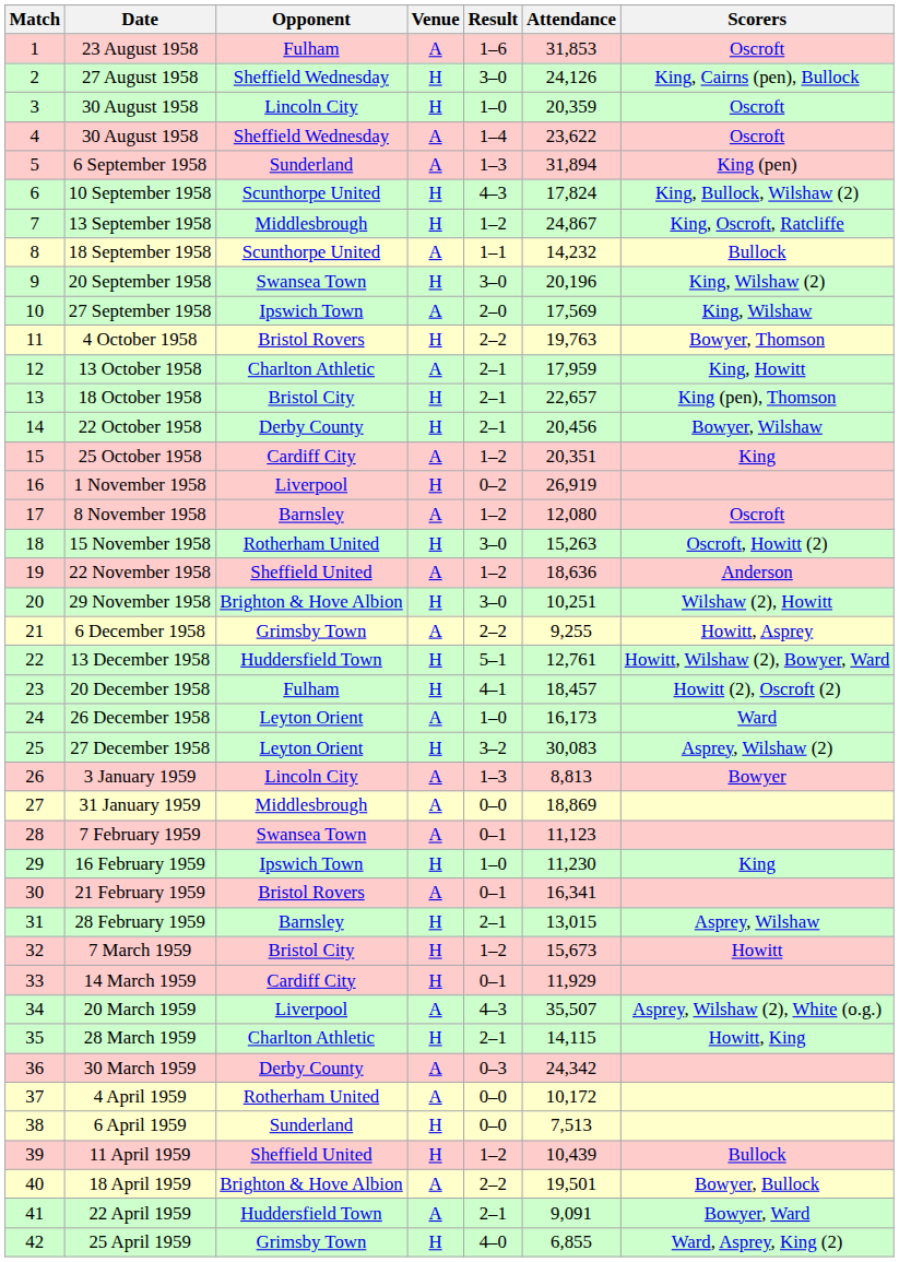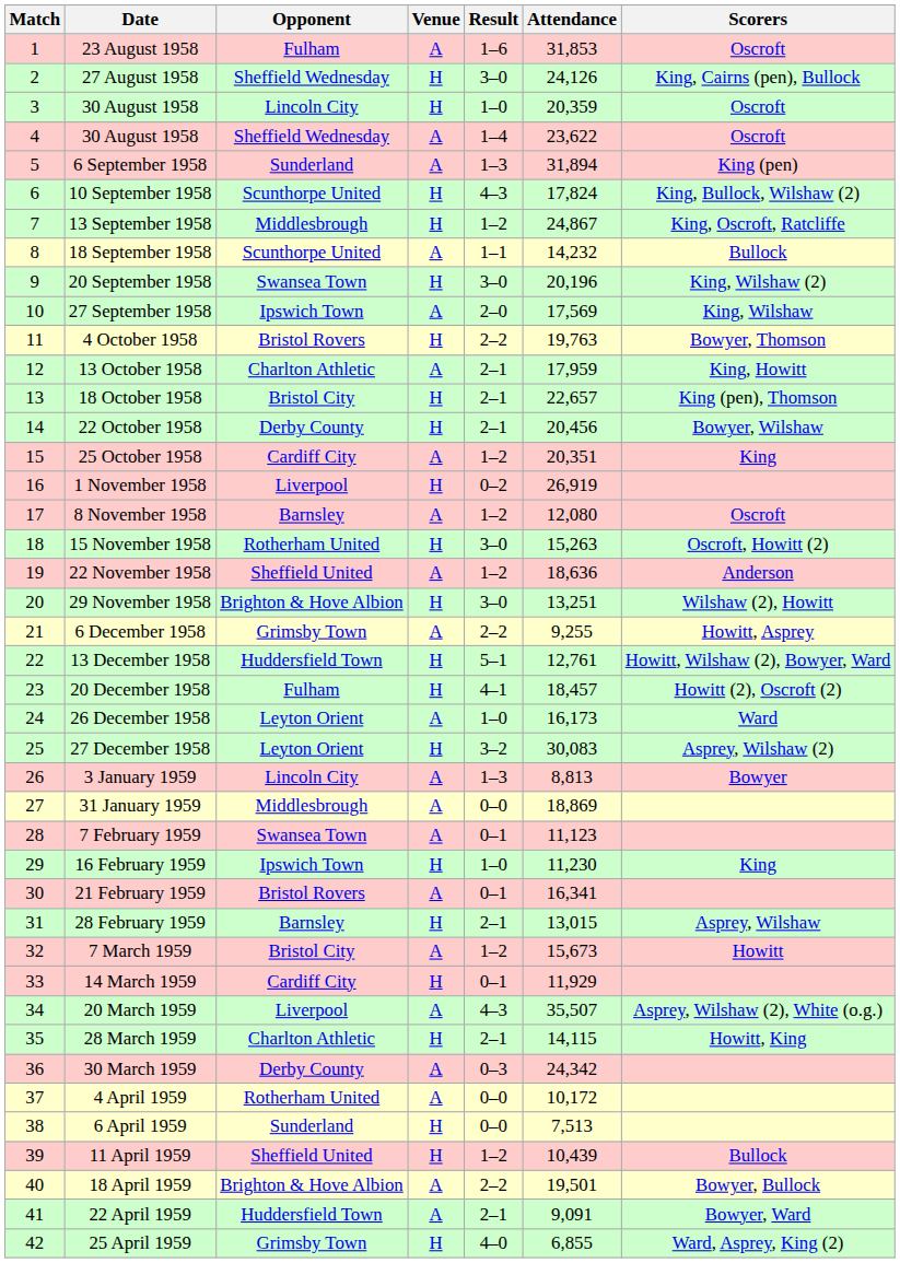29 November 1958 | Attendance: 10,251 -> 13,251
7 March 1959 | Venue: H -> A
